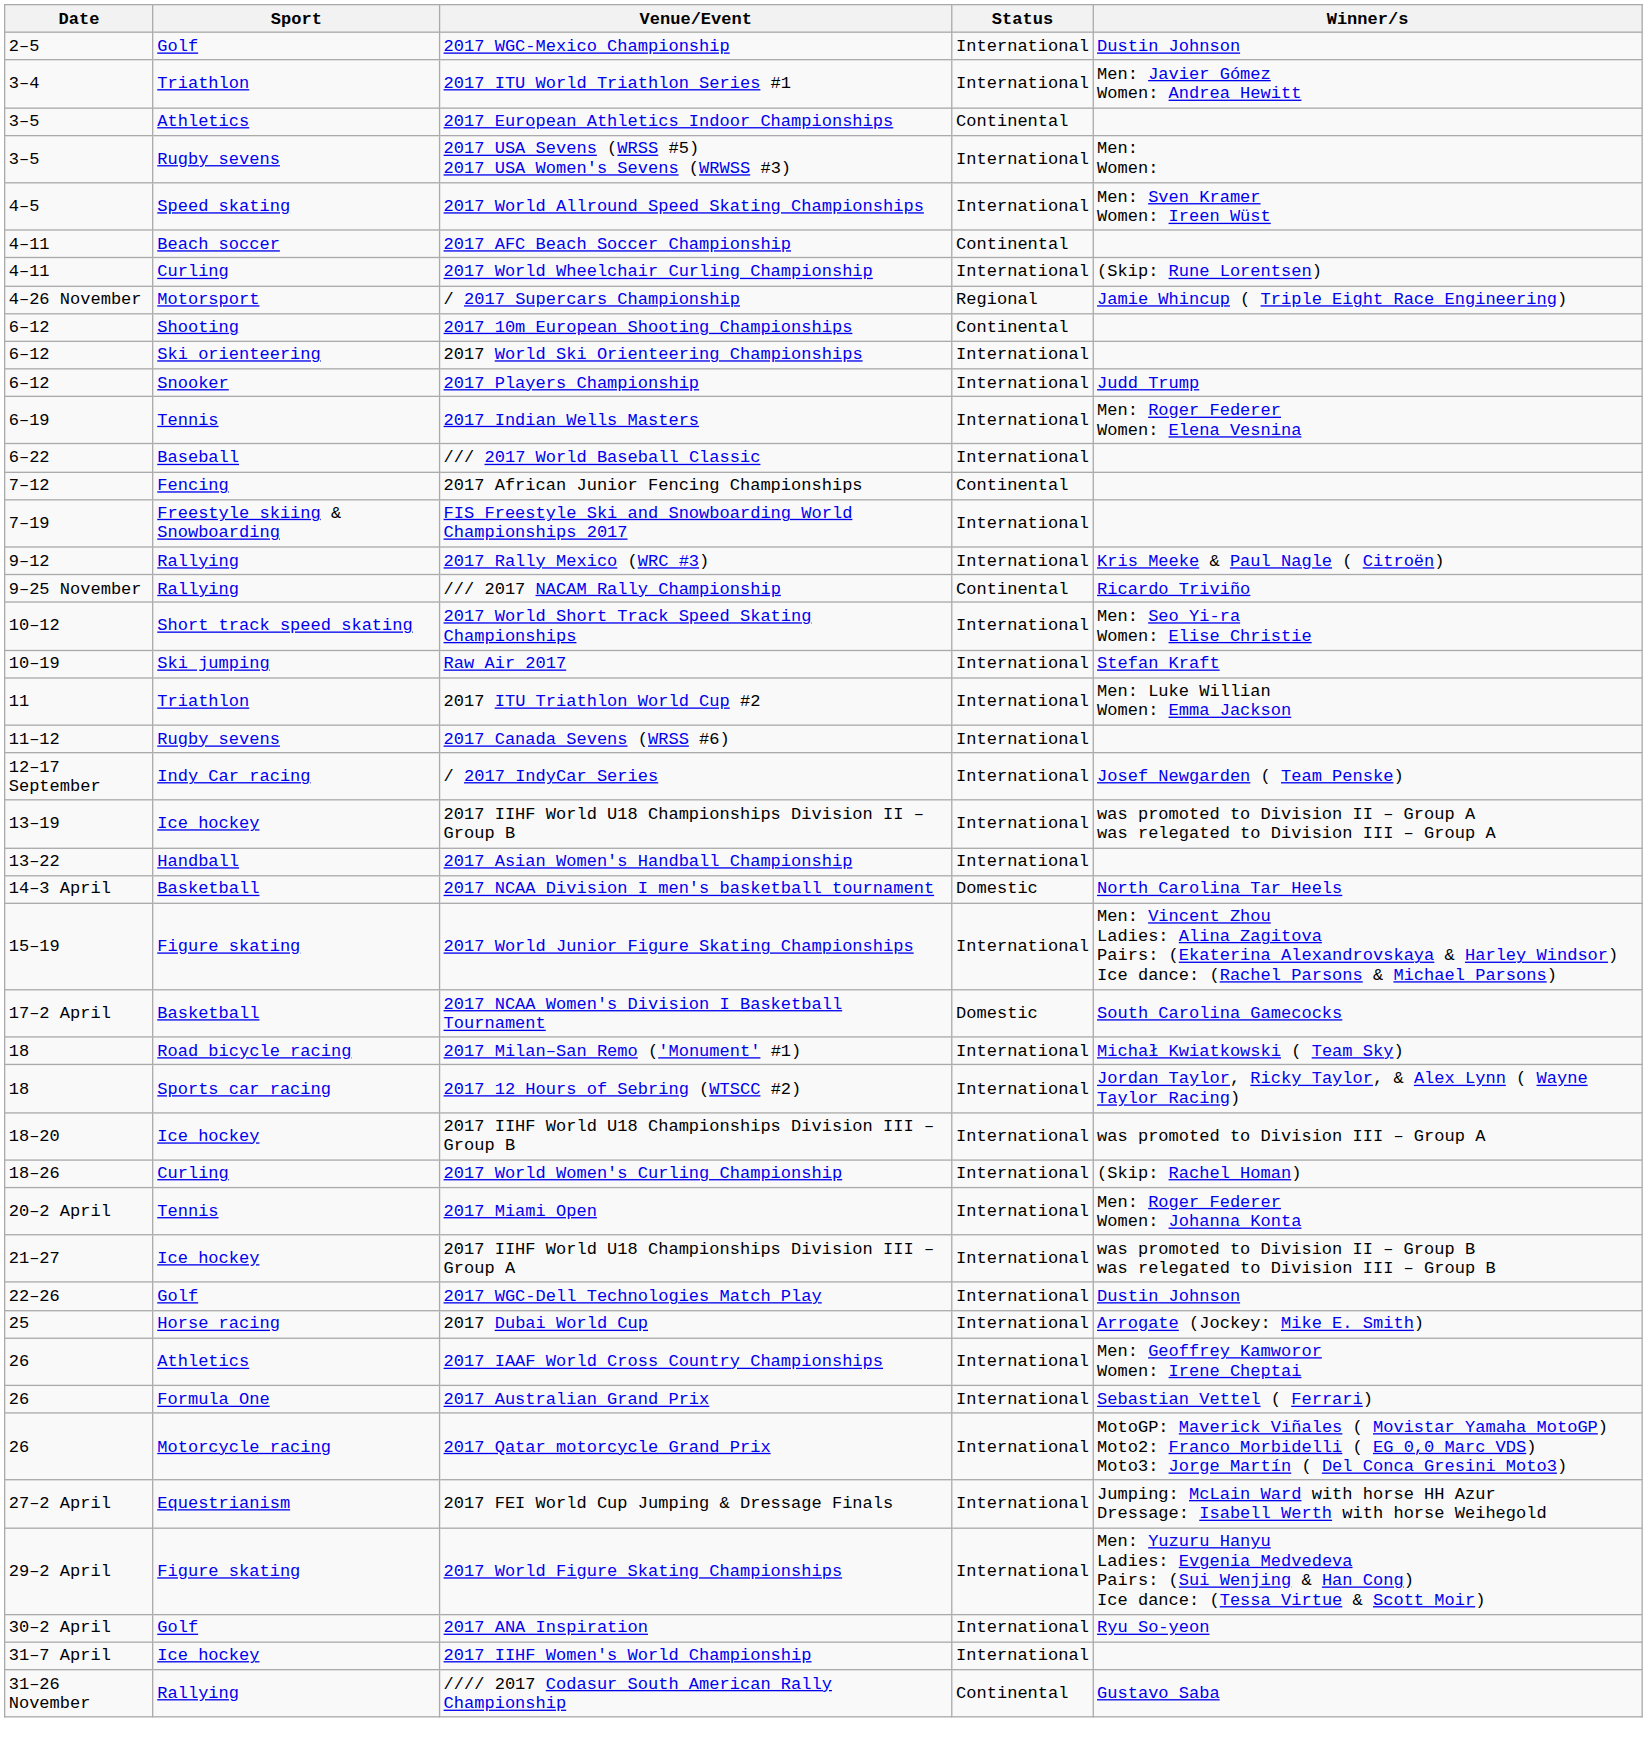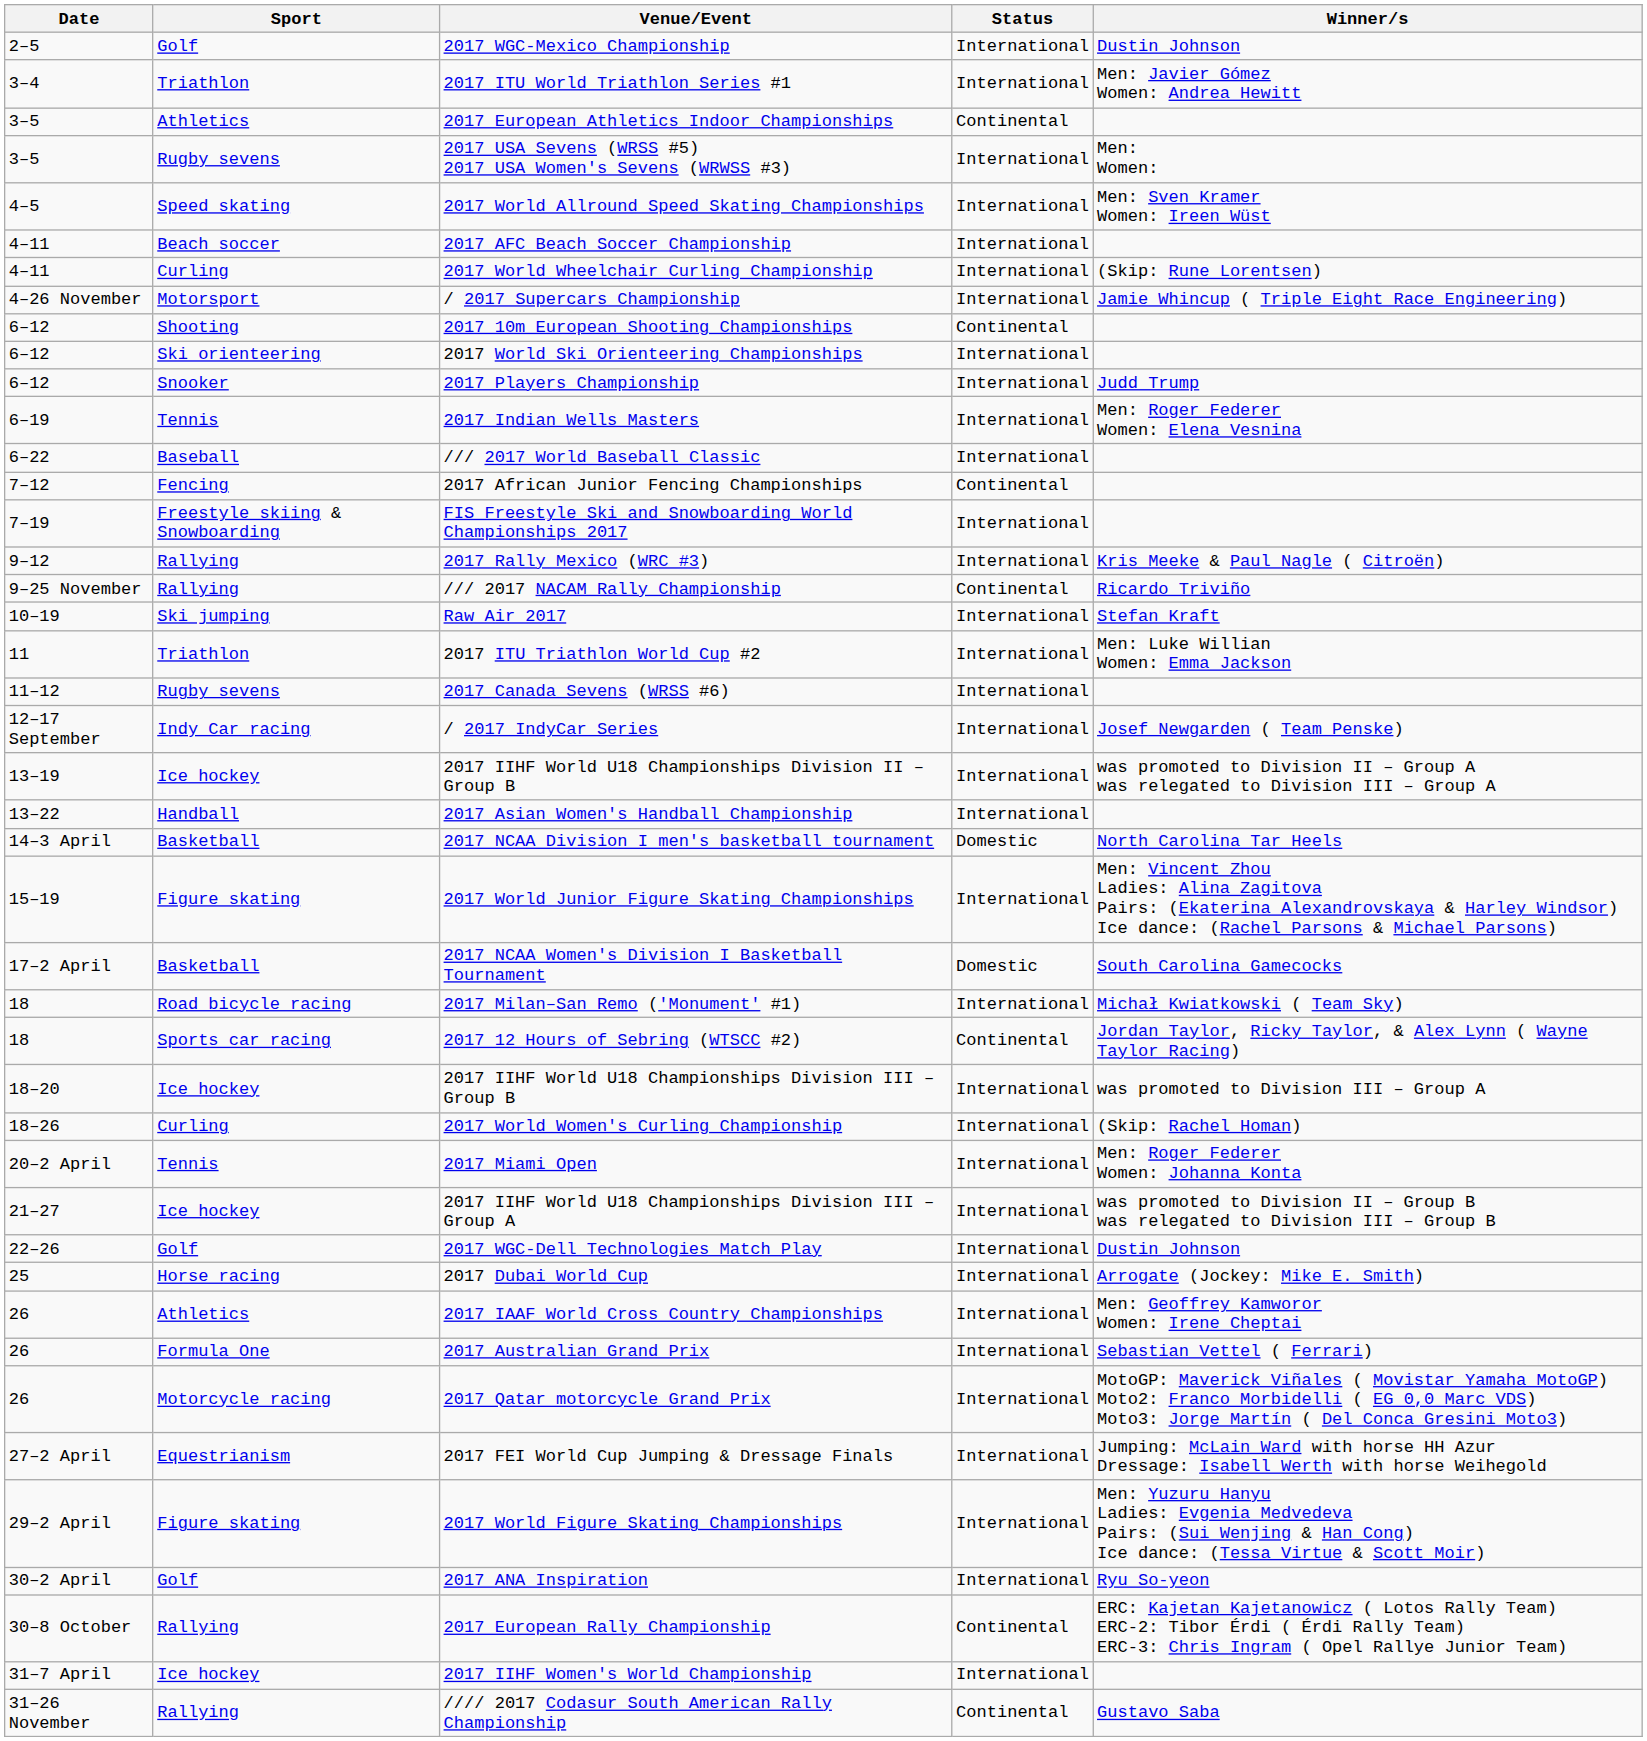2017 AFC Beach Soccer Championship | Status: Continental -> International
/ 2017 Supercars Championship | Status: Regional -> International
- row: 10–12 | Short track speed skating | 2017 World Short Track Speed Skating Championships | International | Men: Seo Yi-ra Women: Elise Christie
2017 12 Hours of Sebring (WTSCC #2) | Status: International -> Continental
+ row: 30–8 October | Rallying | 2017 European Rally Championship | Continental | ERC: Kajetan Kajetanowicz ( Lotos Rally Team) ERC-2: Tibor Érdi ( Érdi Rally Team) ERC-3: Chris Ingram ( Opel Rallye Junior Team)
